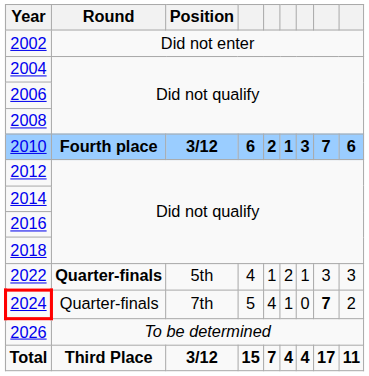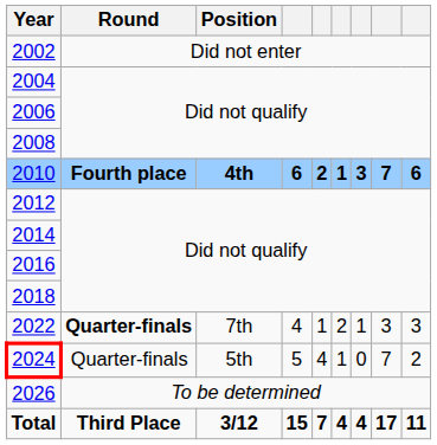2010 | Position: 3/12 -> 4th
2022 | Position: 5th -> 7th
2024 | Position: 7th -> 5th
2024 | column 8: bold -> normal
